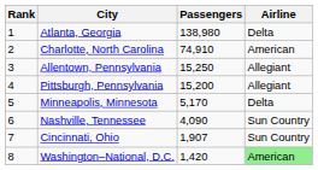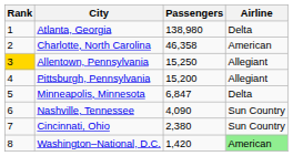Charlotte, North Carolina | Passengers: 74,910 -> 46,358
Allentown, Pennsylvania | Rank: no background -> gold background
Minneapolis, Minnesota | Passengers: 5,170 -> 6,847
Cincinnati, Ohio | Passengers: 1,907 -> 2,380
